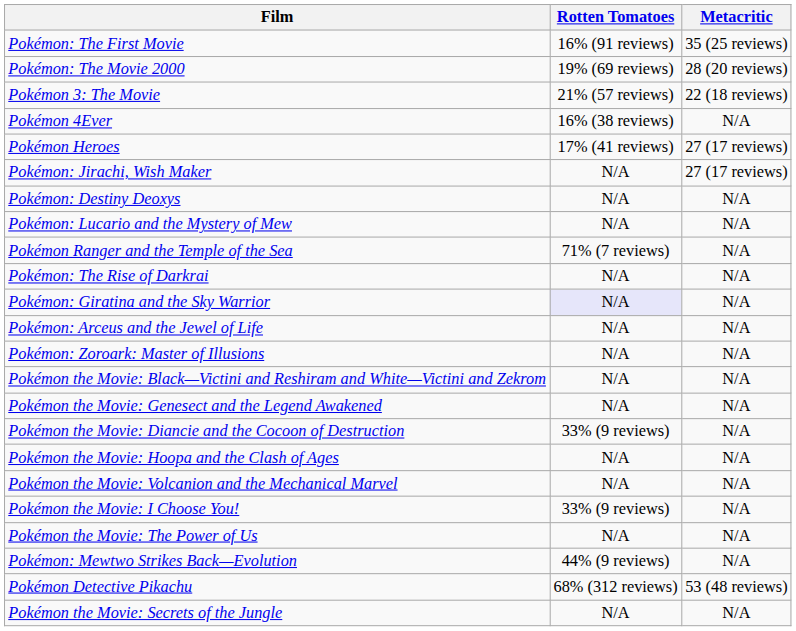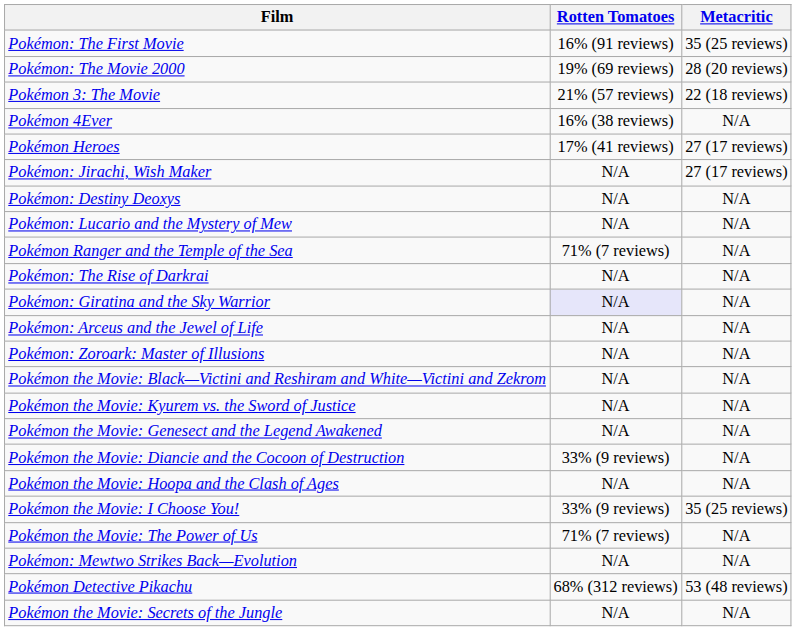+ row: Pokémon the Movie: Kyurem vs. the Sword of Justice | N/A | N/A
- row: Pokémon the Movie: Volcanion and the Mechanical Marvel | N/A | N/A
Pokémon the Movie: I Choose You! | Metacritic: N/A -> 35 (25 reviews)
Pokémon the Movie: The Power of Us | Rotten Tomatoes: N/A -> 71% (7 reviews)
Pokémon: Mewtwo Strikes Back—Evolution | Rotten Tomatoes: 44% (9 reviews) -> N/A
